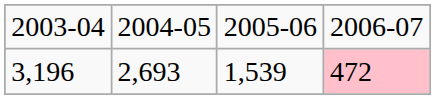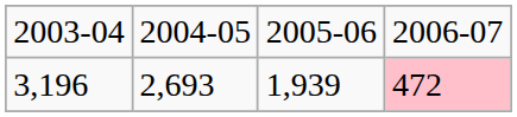3,196 | column 3: 1,539 -> 1,939
